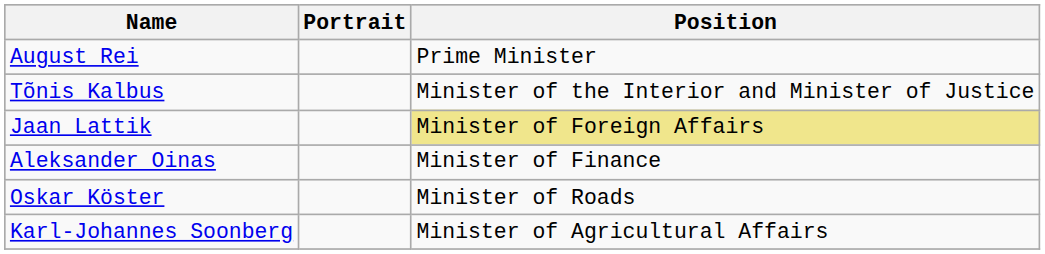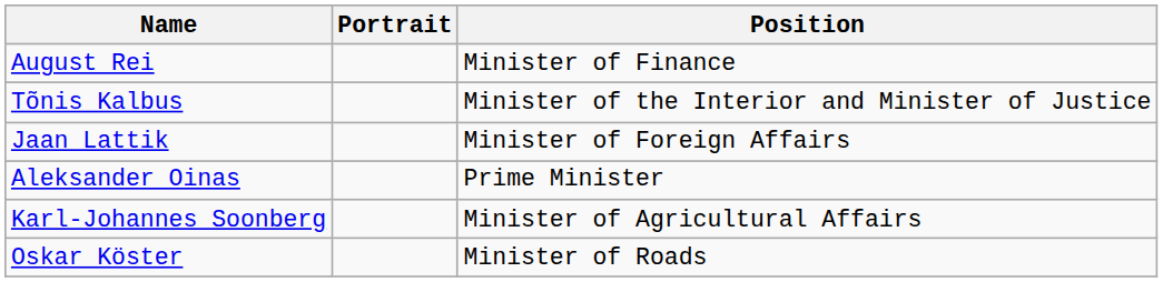August Rei | Position: Prime Minister -> Minister of Finance
Jaan Lattik | Position: khaki background -> no background
Aleksander Oinas | Position: Minister of Finance -> Prime Minister
rows swapped: Karl-Johannes Soonberg <-> Oskar Köster
